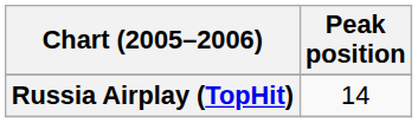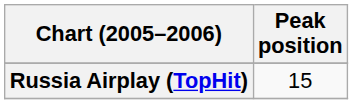Russia Airplay (TopHit) | Peak position: 14 -> 15
